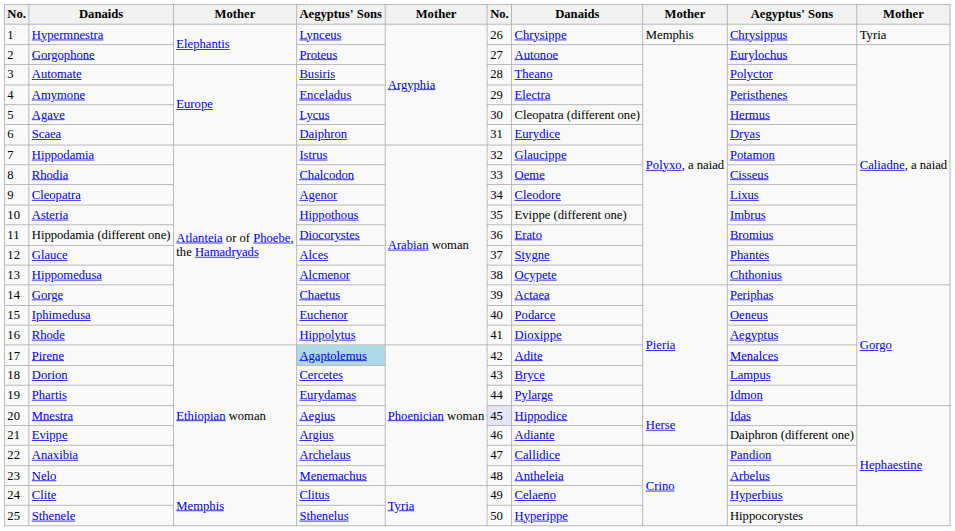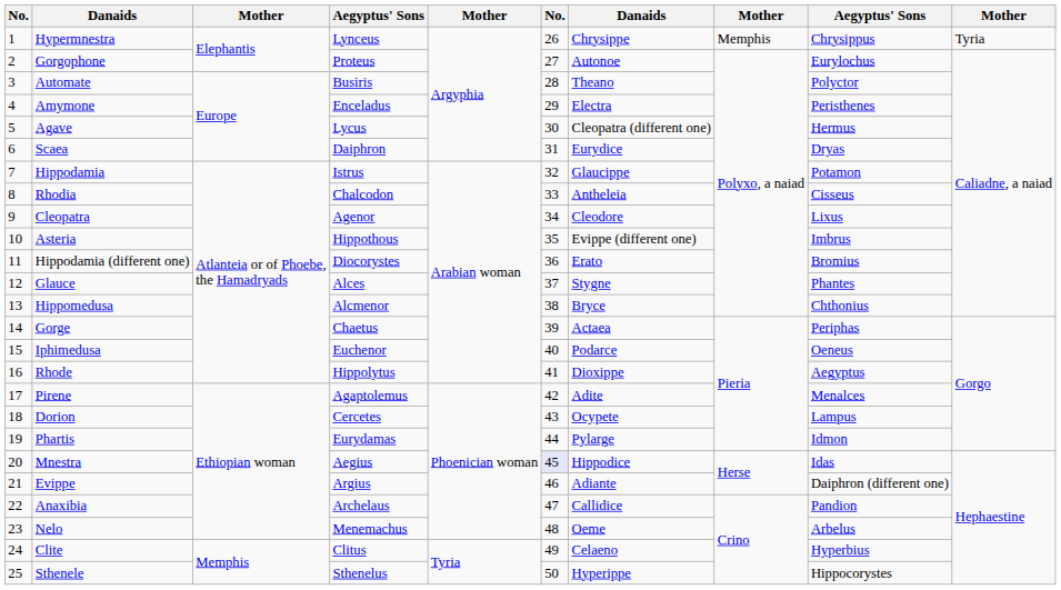Rhodia | column 7: Oeme -> Antheleia
Hippomedusa | column 7: Ocypete -> Bryce
Pirene | column 4: lightblue background -> no background
Dorion | column 7: Bryce -> Ocypete
Nelo | column 7: Antheleia -> Oeme
